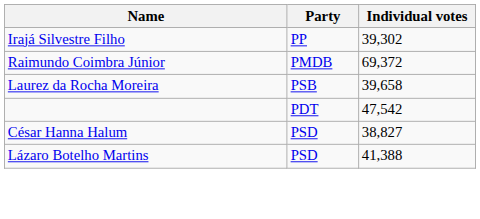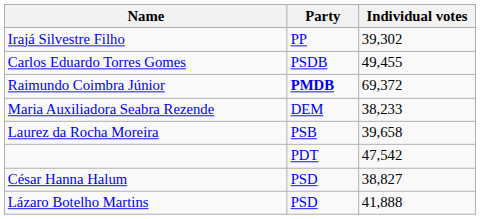+ row: Carlos Eduardo Torres Gomes | PSDB | 49,455
Raimundo Coimbra Júnior | Party: normal -> bold
+ row: Maria Auxiliadora Seabra Rezende | DEM | 38,233
Lázaro Botelho Martins | Individual votes: 41,388 -> 41,888
